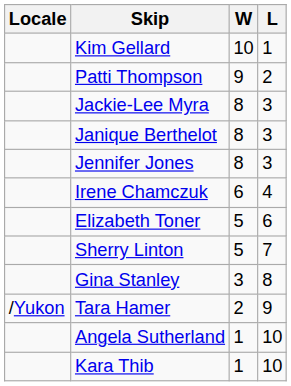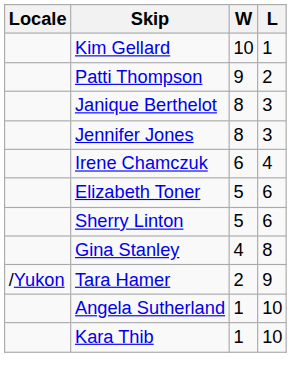- row: Jackie-Lee Myra | 8 | 3
Sherry Linton | L: 7 -> 6
Gina Stanley | W: 3 -> 4
